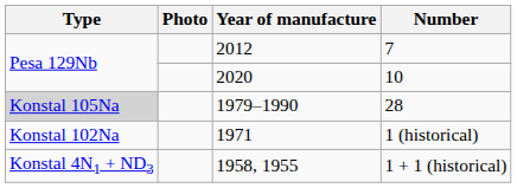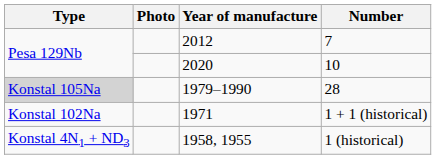1971 | Number: 1 (historical) -> 1 + 1 (historical)
1958, 1955 | Number: 1 + 1 (historical) -> 1 (historical)
